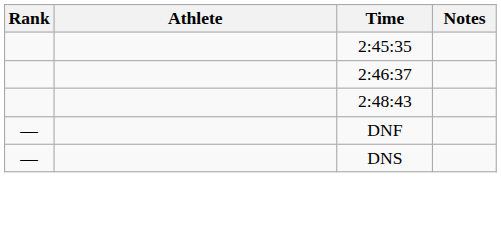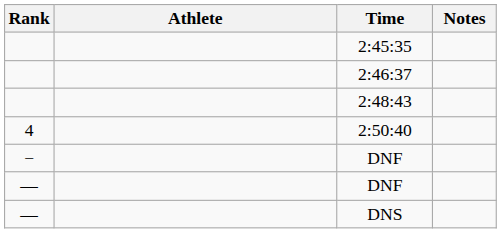+ row: 4 | 2:50:40
+ row: − | DNF
